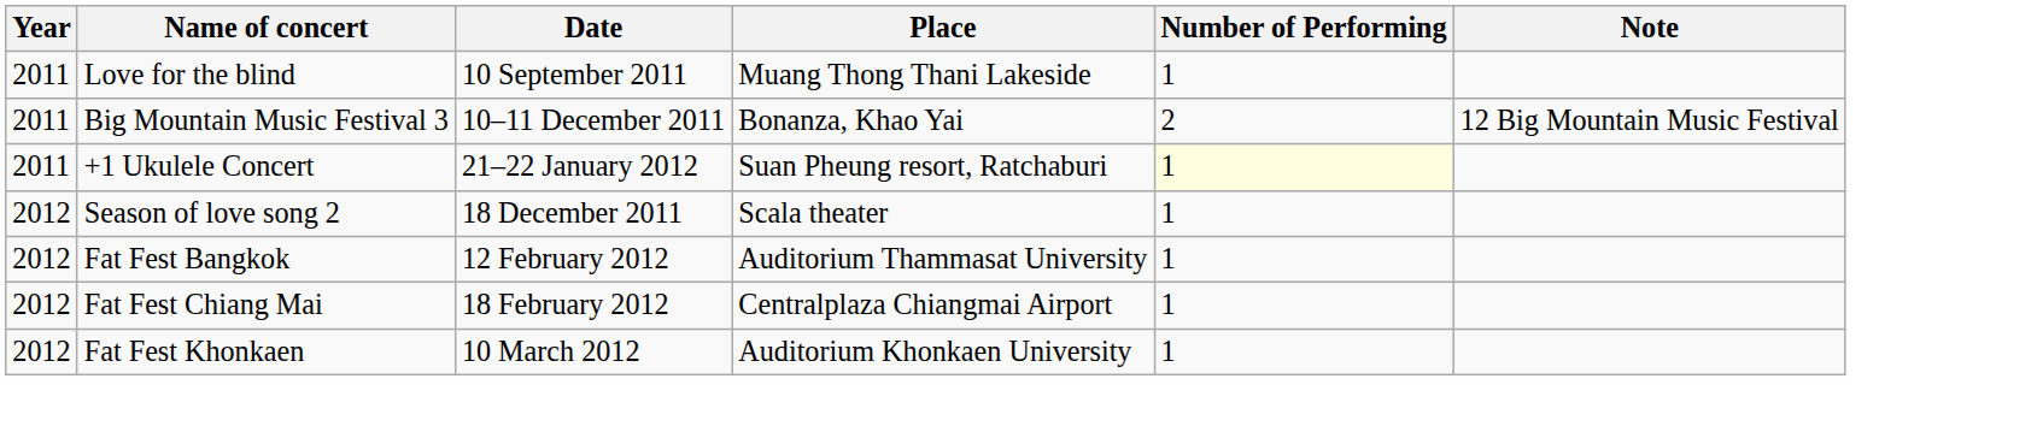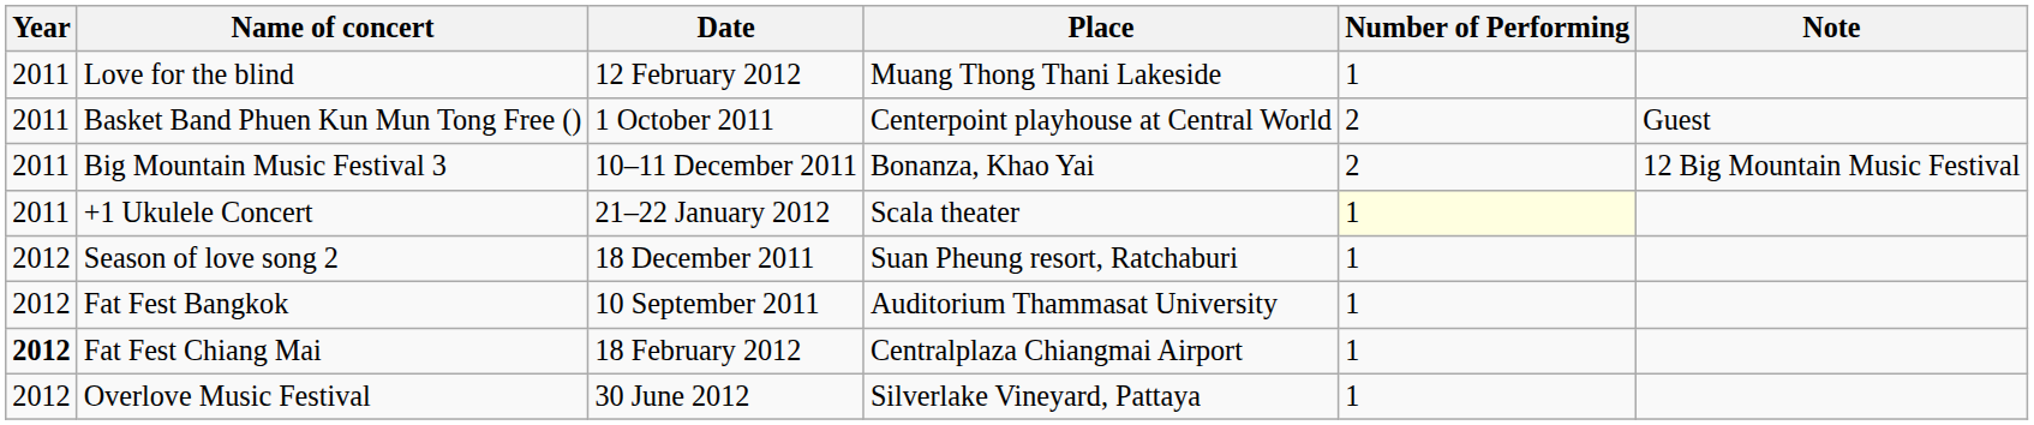Love for the blind | Date: 10 September 2011 -> 12 February 2012
+ row: 2011 | Basket Band Phuen Kun Mun Tong Free () | 1 October 2011 | Centerpoint playhouse at Central World | 2 | Guest
+1 Ukulele Concert | Place: Suan Pheung resort, Ratchaburi -> Scala theater
Season of love song 2 | Place: Scala theater -> Suan Pheung resort, Ratchaburi
Fat Fest Bangkok | Date: 12 February 2012 -> 10 September 2011
Fat Fest Chiang Mai | Year: normal -> bold
- row: 2012 | Fat Fest Khonkaen | 10 March 2012 | Auditorium Khonkaen University | 1
+ row: 2012 | Overlove Music Festival | 30 June 2012 | Silverlake Vineyard, Pattaya | 1
